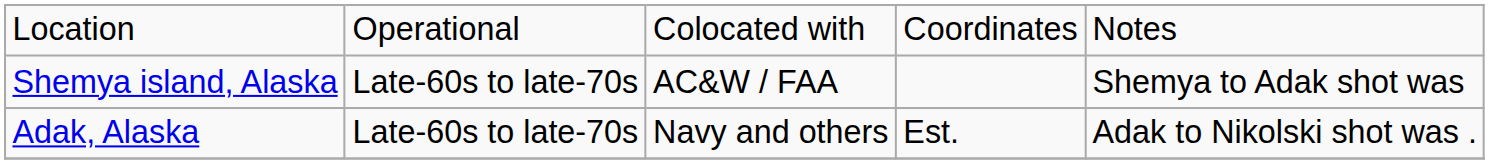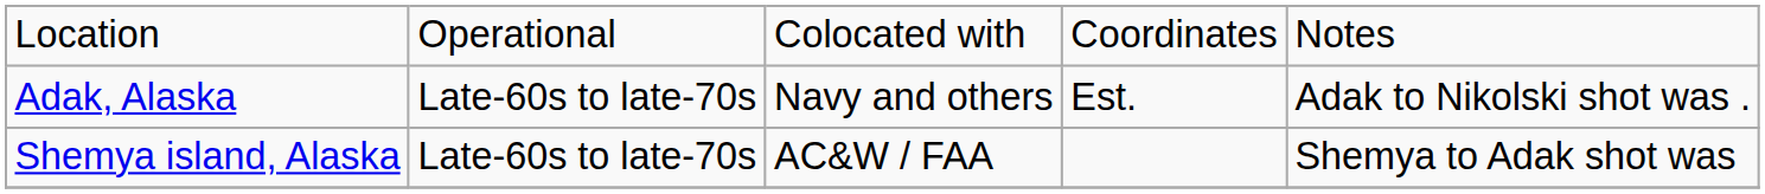rows swapped: Shemya island, Alaska <-> Adak, Alaska
